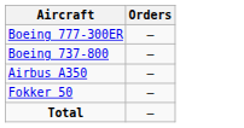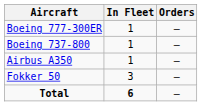+ column: In Fleet | 1 | 1 | 1 | 3 | 6
